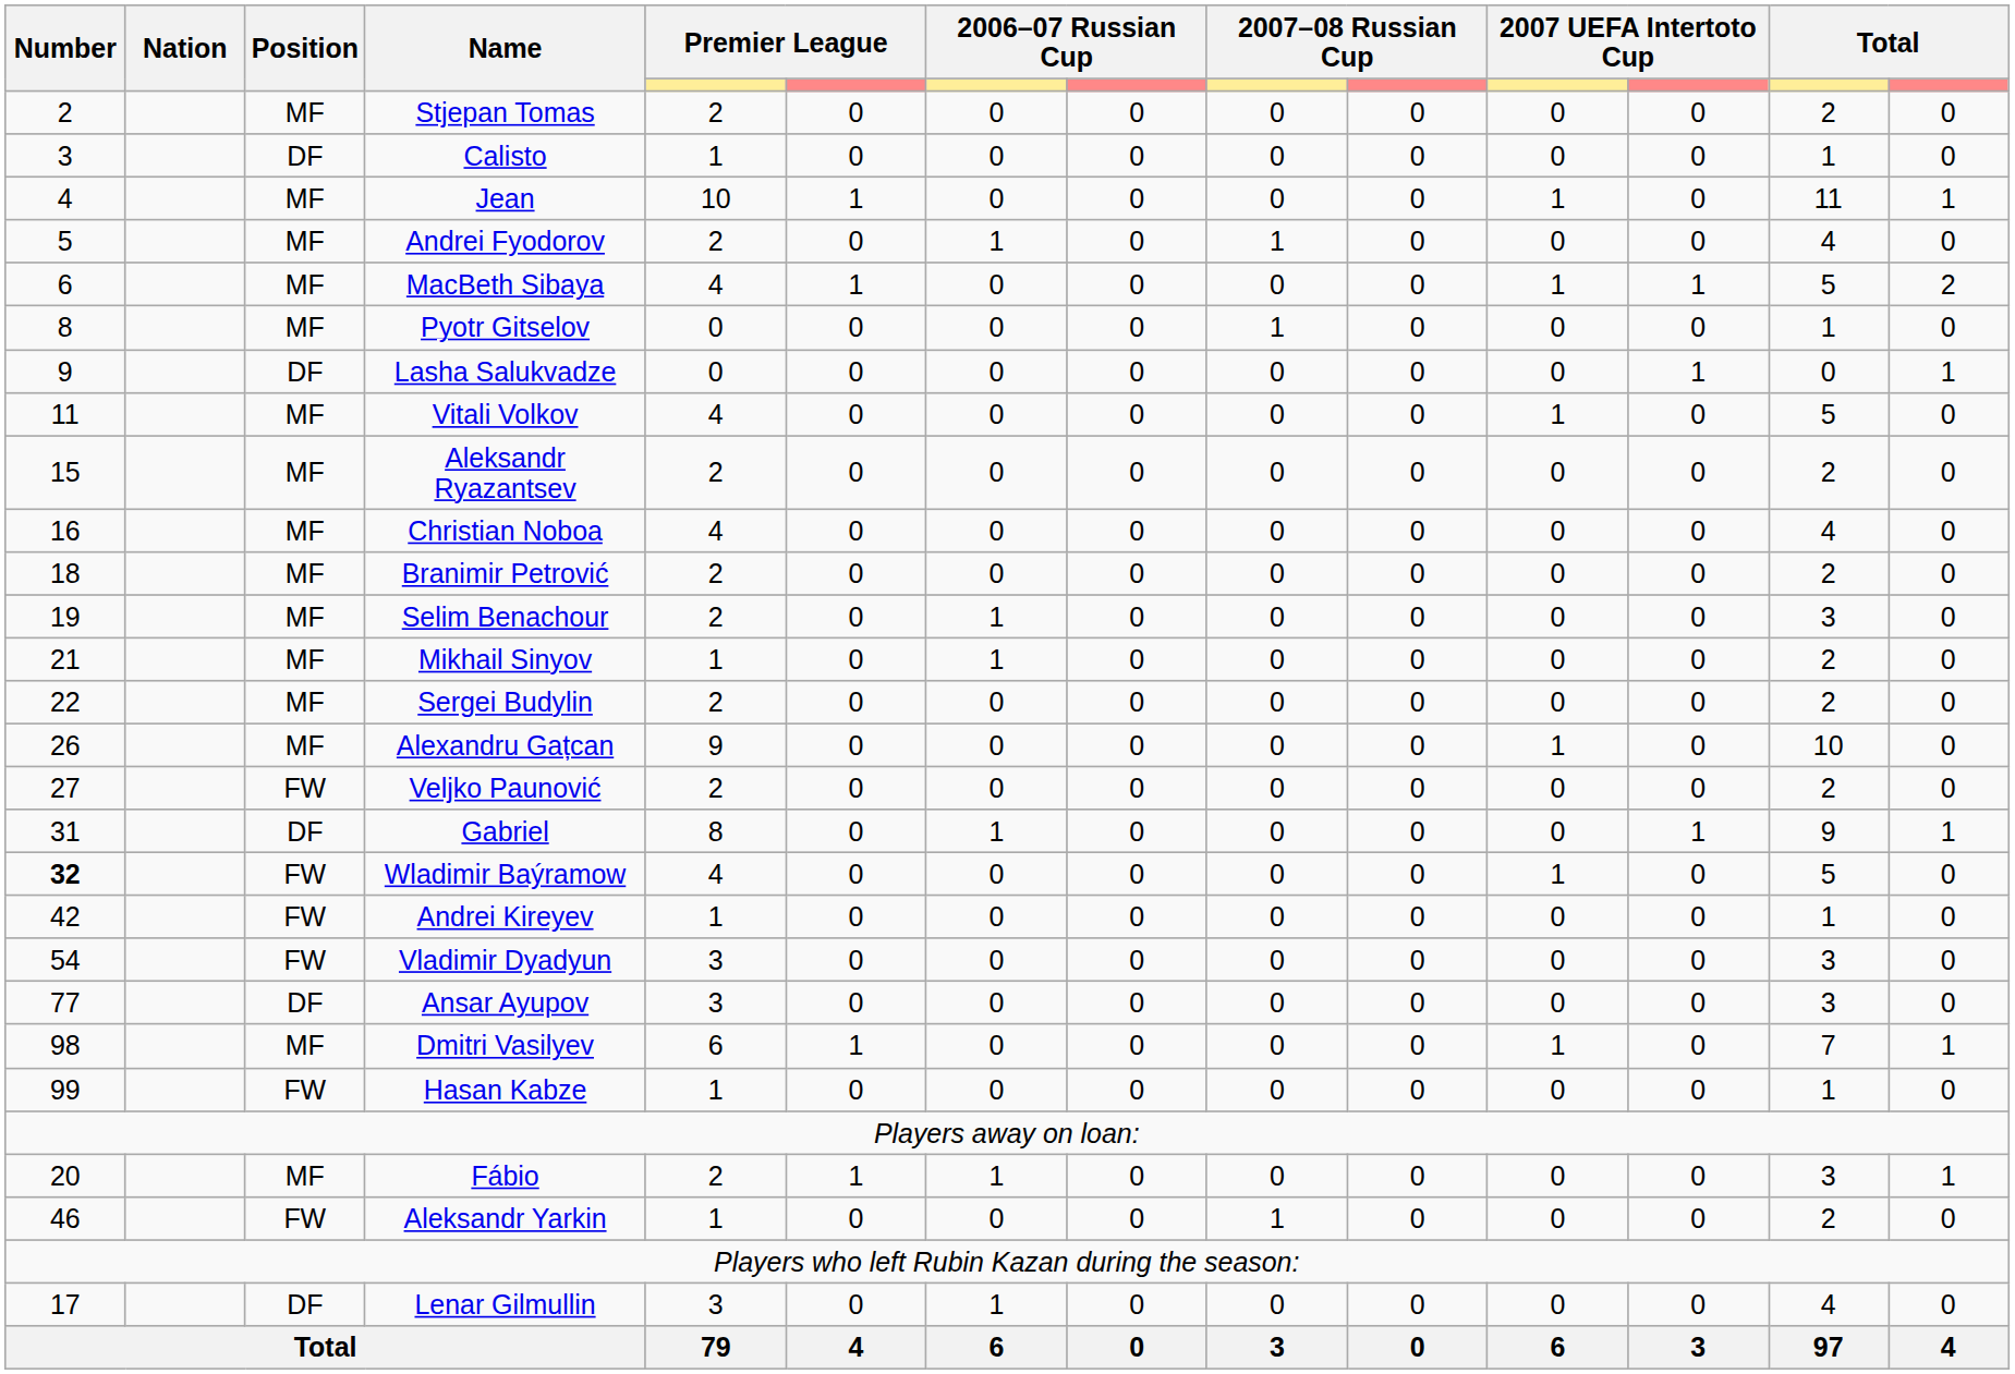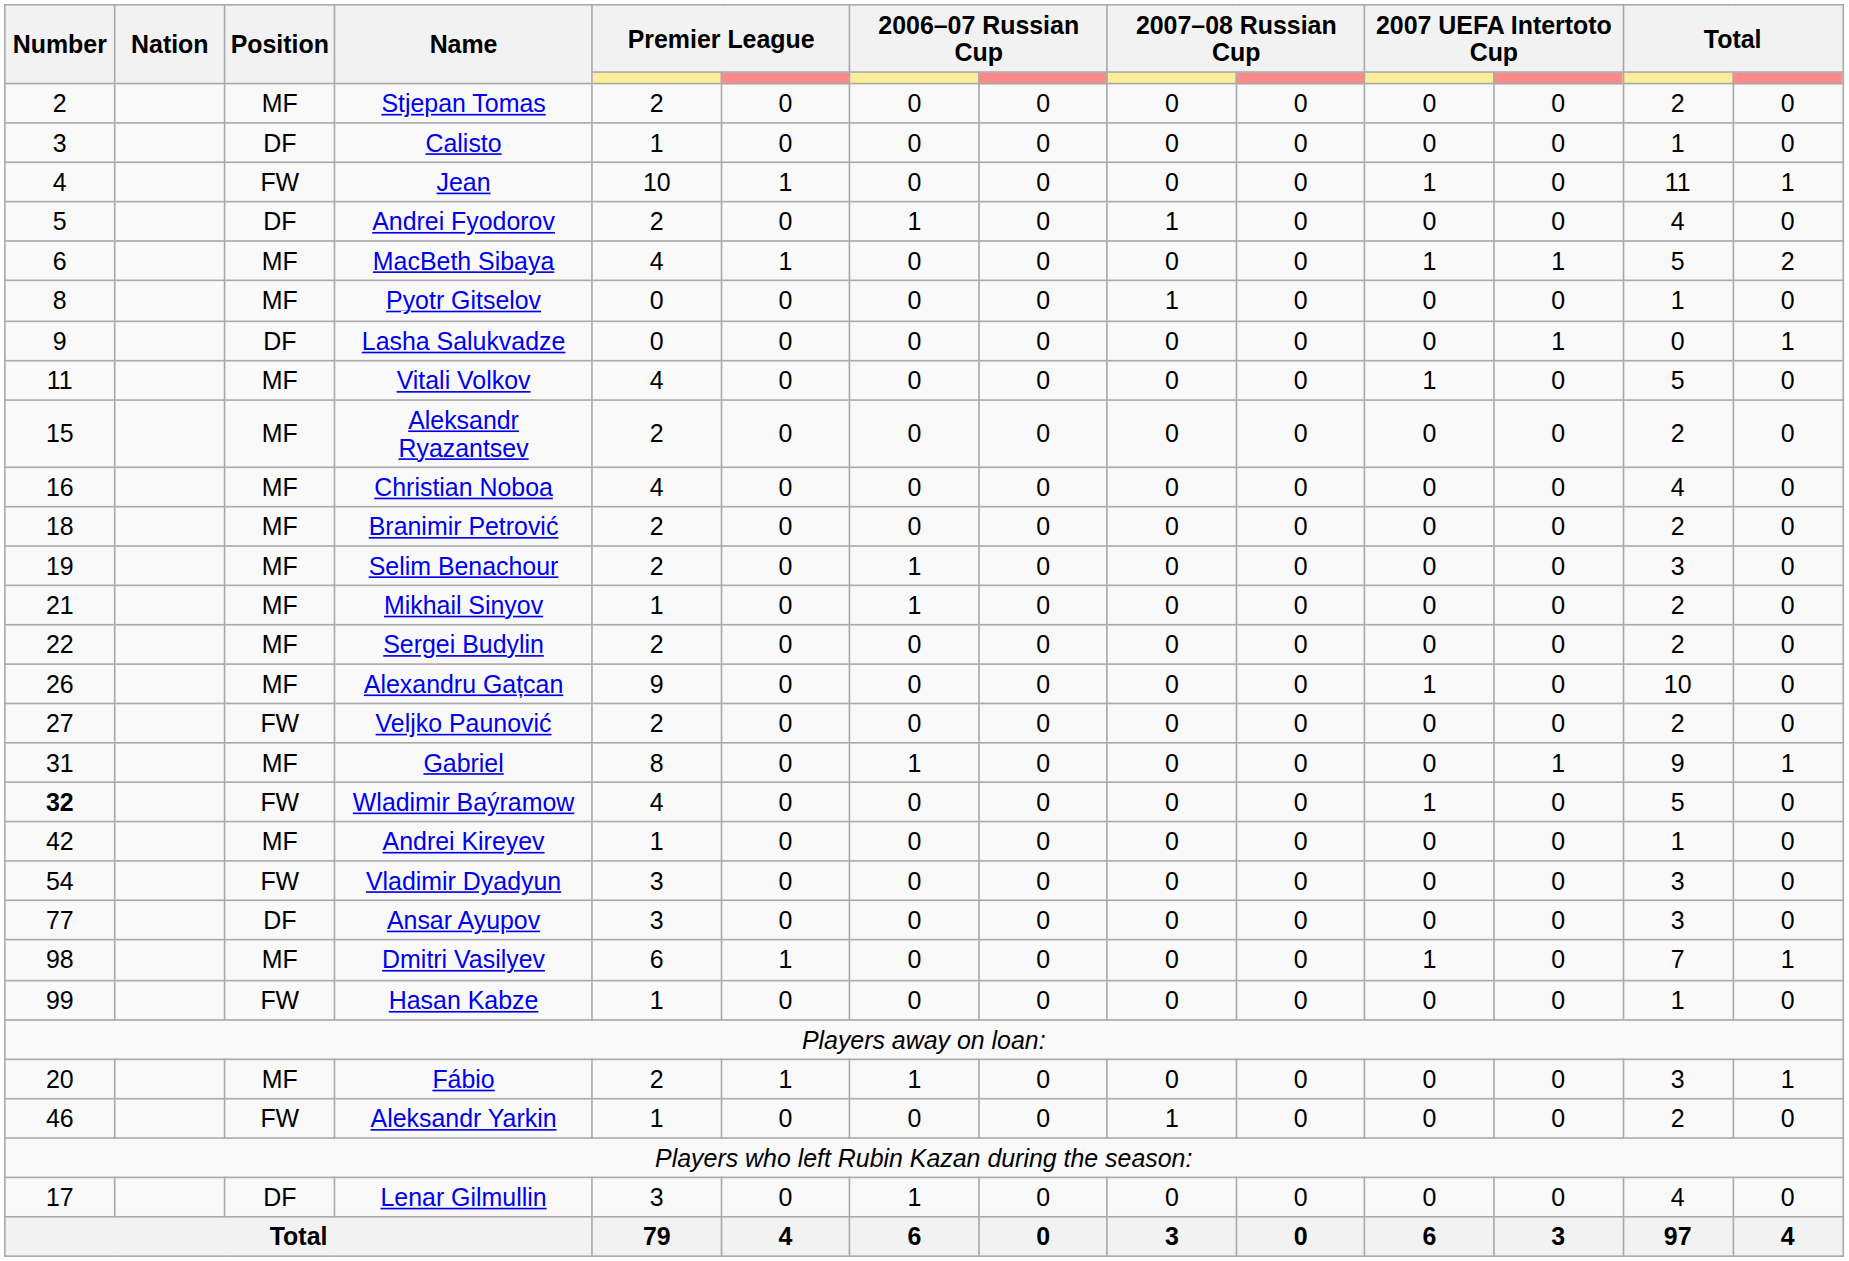Jean | Position: MF -> FW
Andrei Fyodorov | Position: MF -> DF
Gabriel | Position: DF -> MF
Andrei Kireyev | Position: FW -> MF
